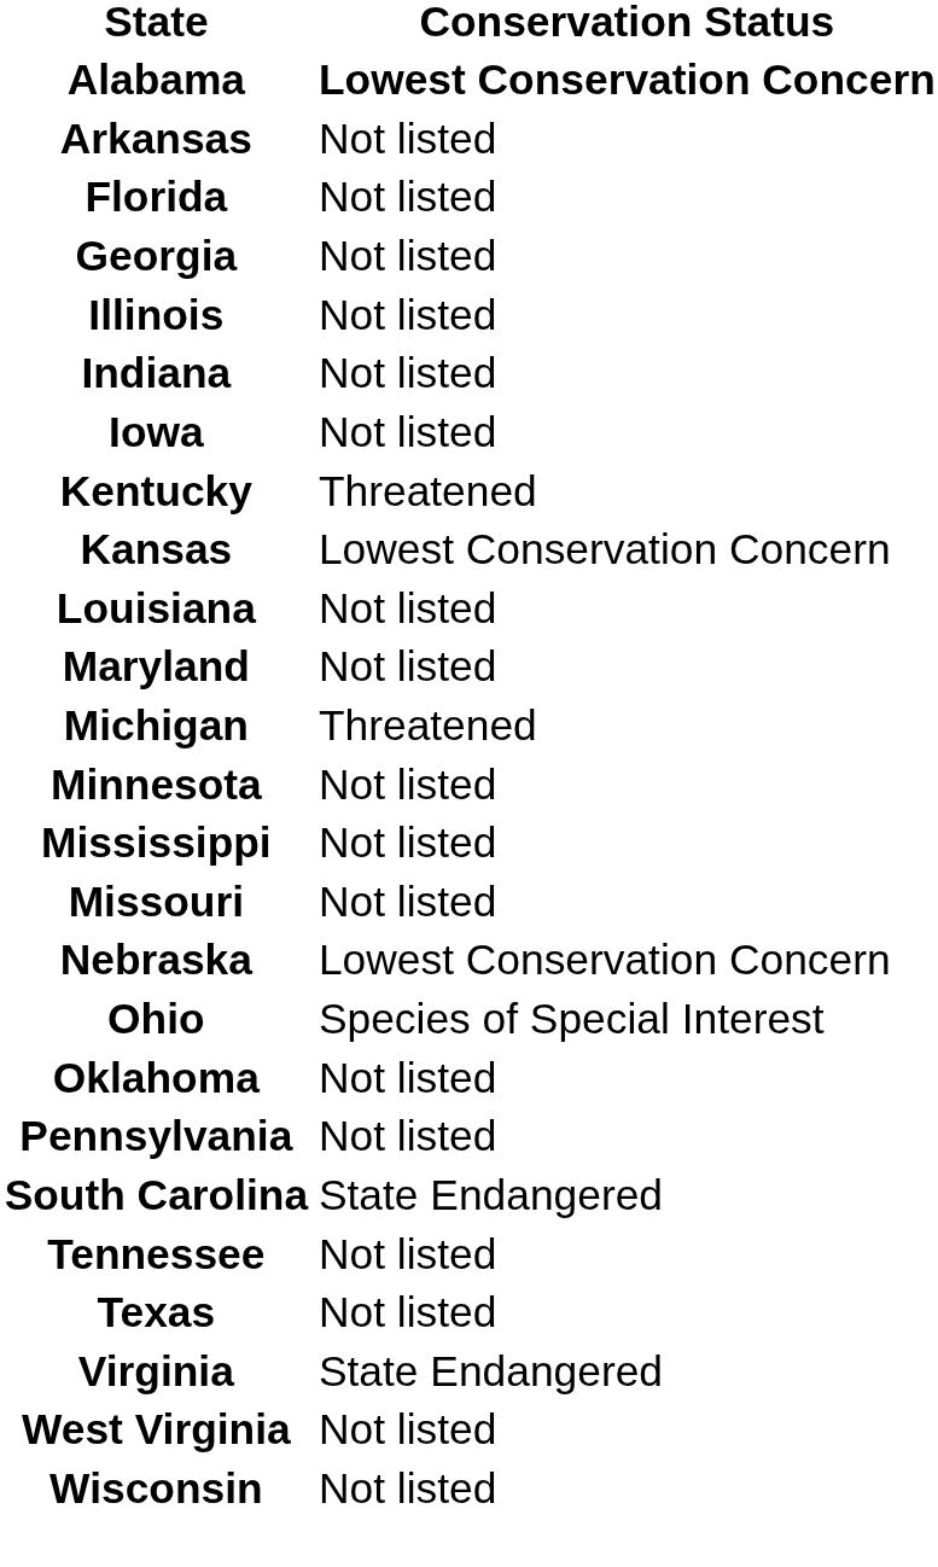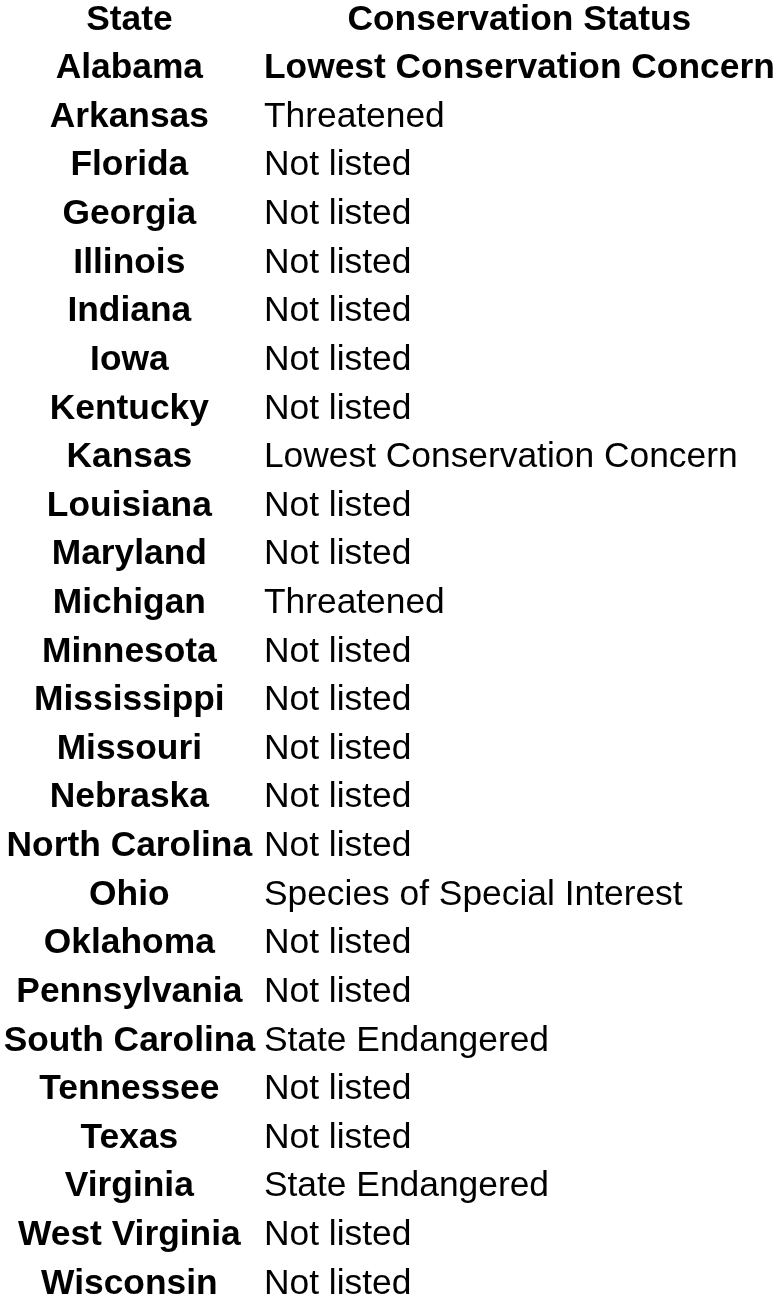Arkansas | Conservation Status: Not listed -> Threatened
Kentucky | Conservation Status: Threatened -> Not listed
Nebraska | Conservation Status: Lowest Conservation Concern -> Not listed
+ row: North Carolina | Not listed
